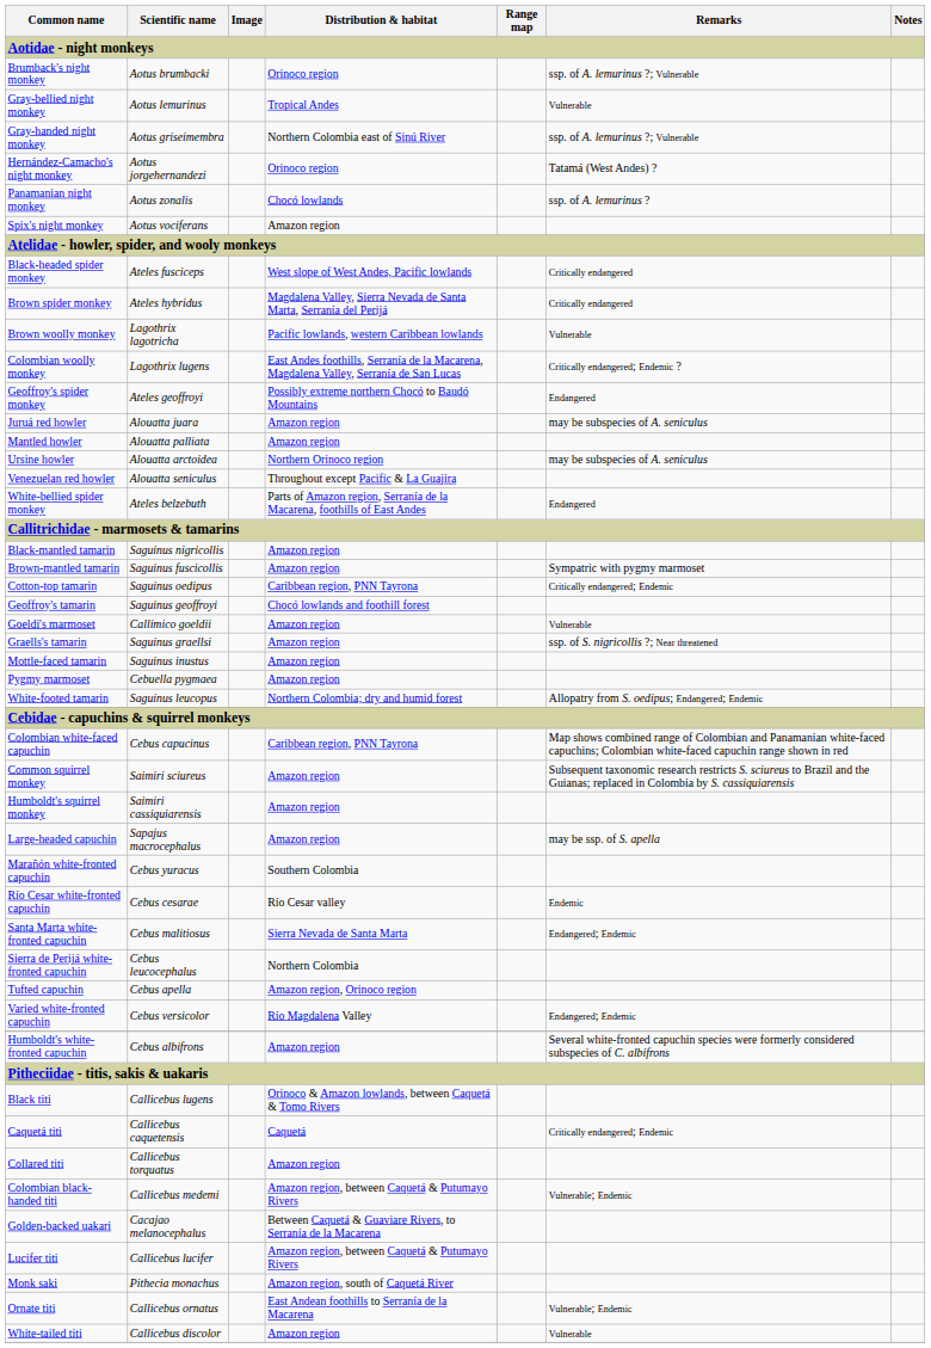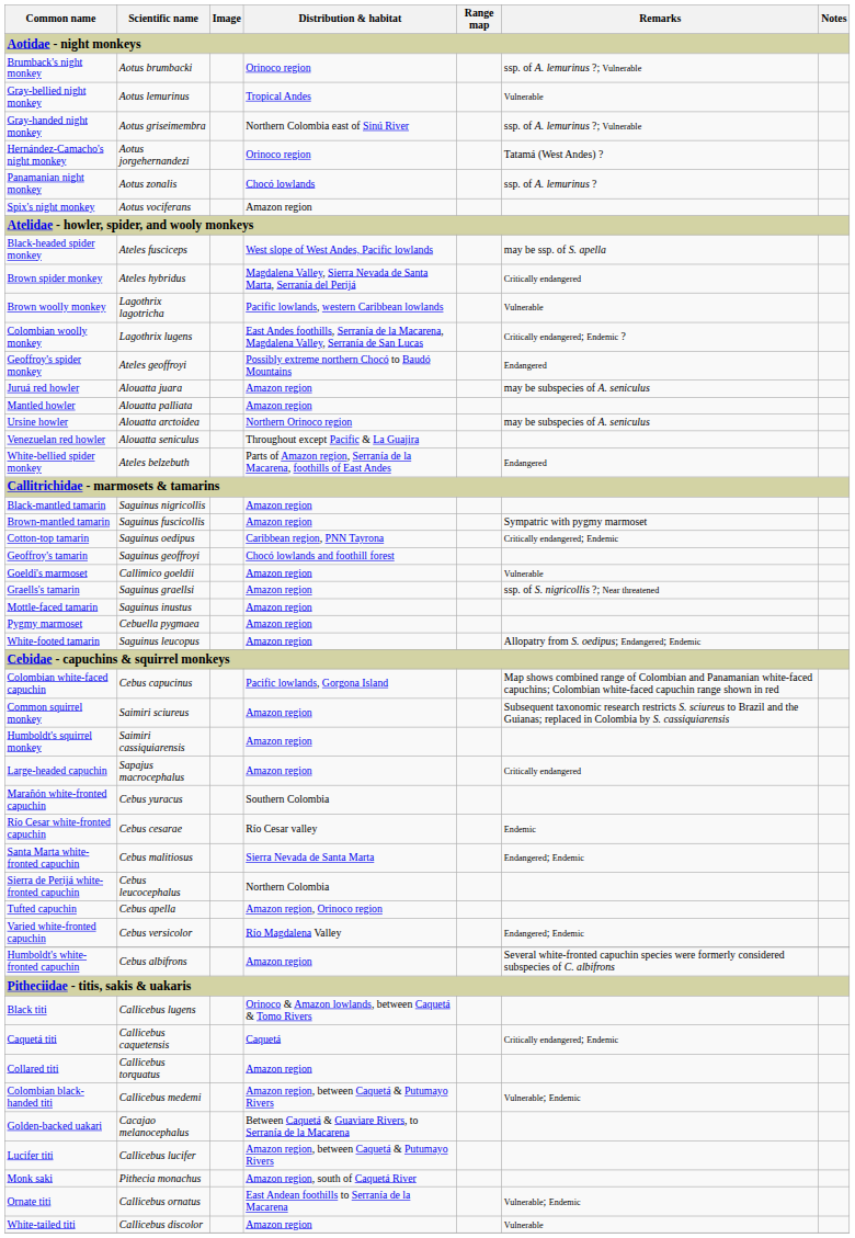Black-headed spider monkey | Remarks: Critically endangered -> may be ssp. of S. apella
White-footed tamarin | Distribution & habitat: Northern Colombia; dry and humid forest -> Amazon region
Colombian white-faced capuchin | Distribution & habitat: Caribbean region, PNN Tayrona -> Pacific lowlands, Gorgona Island
Large-headed capuchin | Remarks: may be ssp. of S. apella -> Critically endangered
